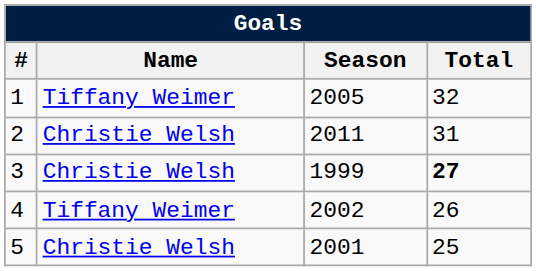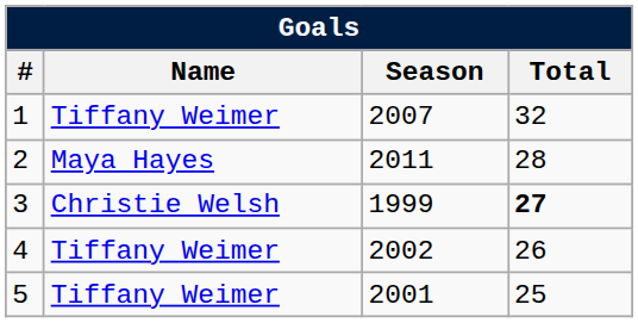1 | Season: 2005 -> 2007
2 | Name: Christie Welsh -> Maya Hayes
2 | Total: 31 -> 28
5 | Name: Christie Welsh -> Tiffany Weimer
